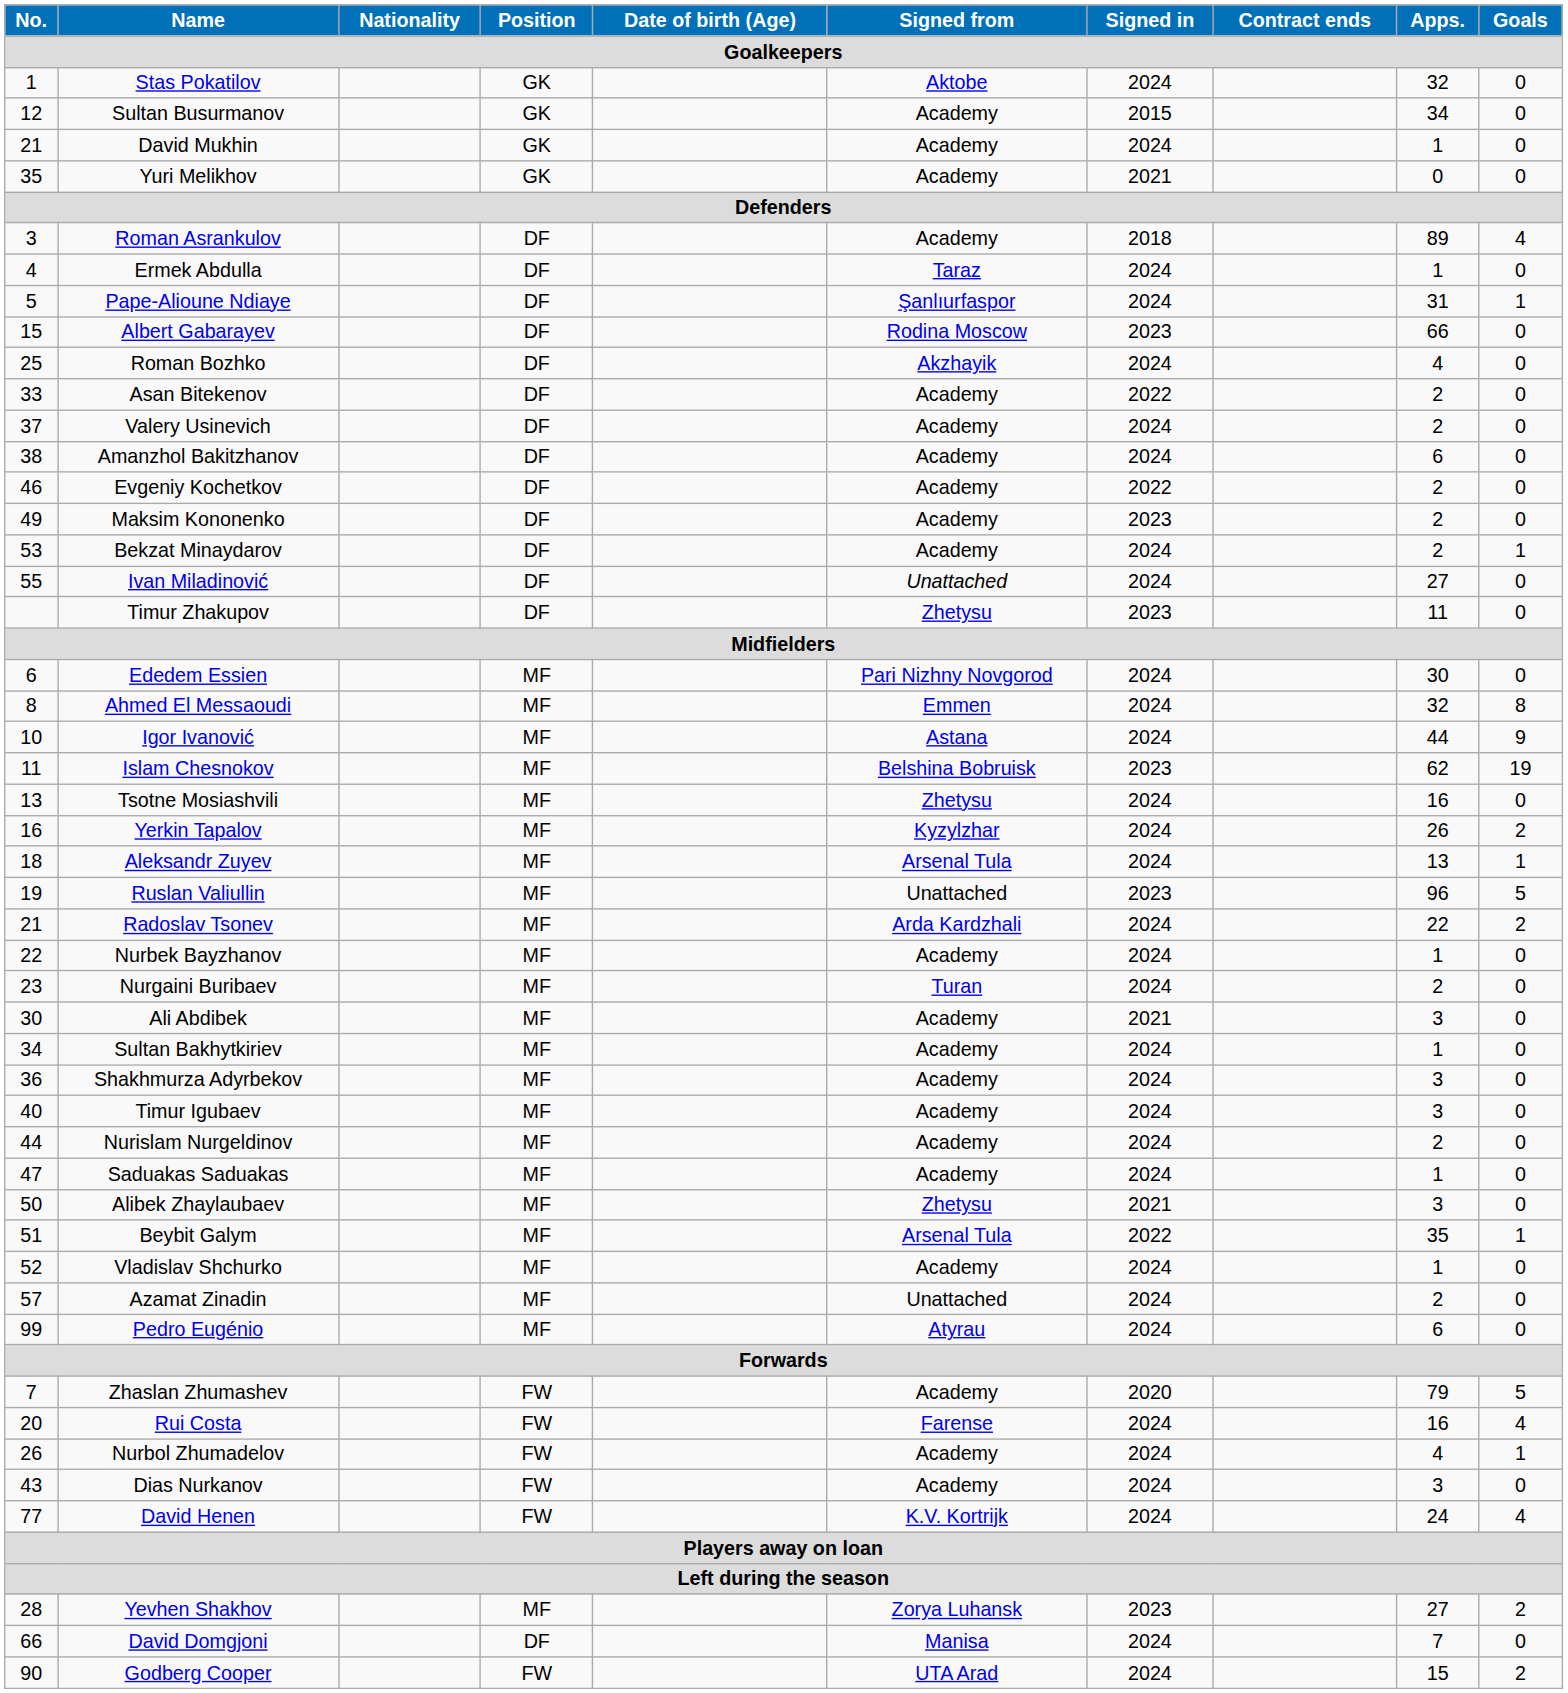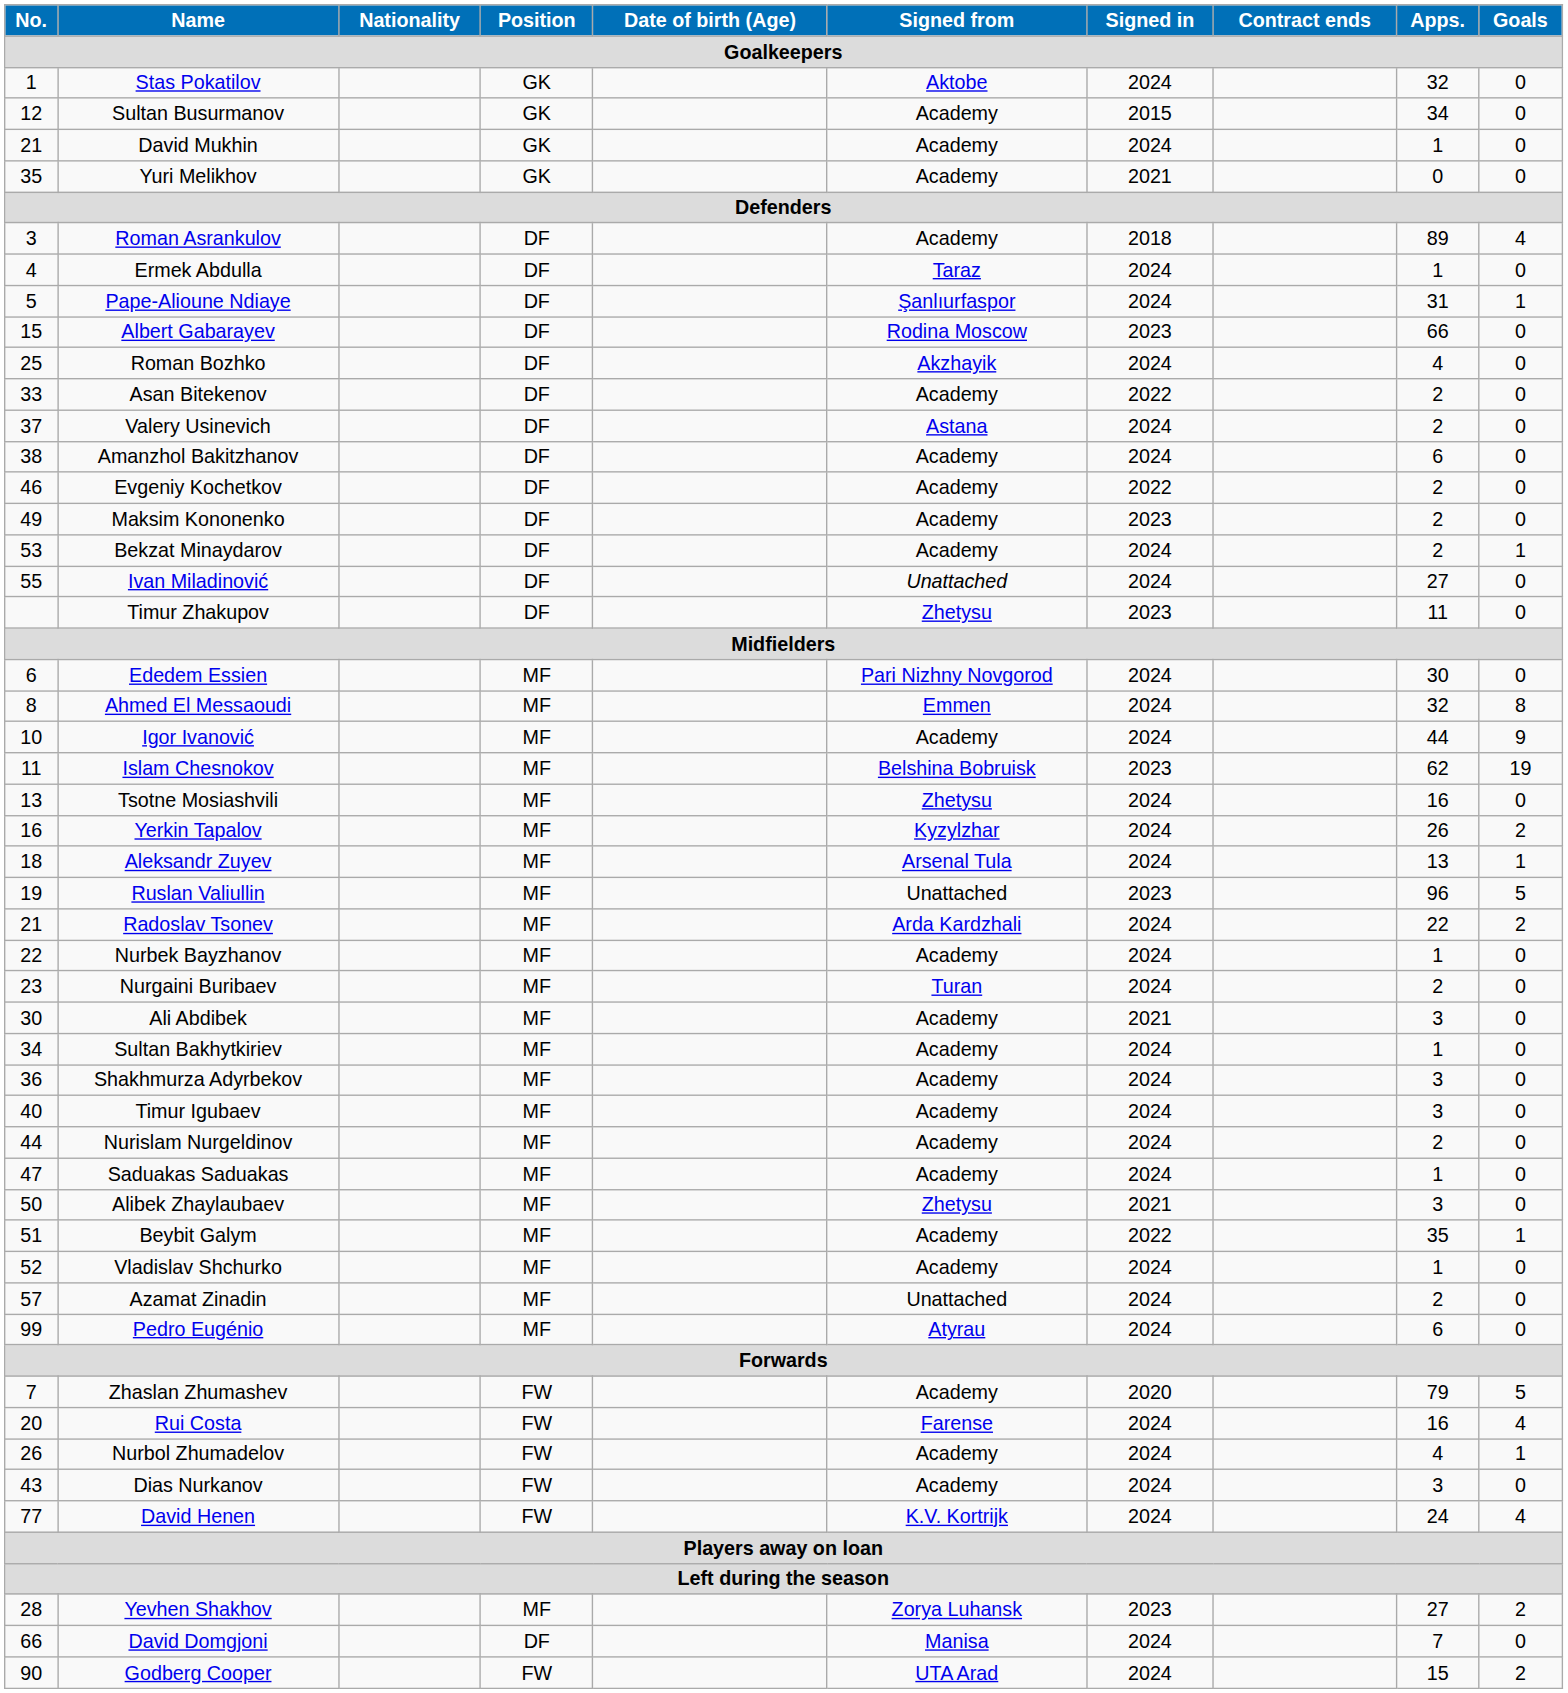Valery Usinevich | Signed from: Academy -> Astana
Igor Ivanović | Signed from: Astana -> Academy
Beybit Galym | Signed from: Arsenal Tula -> Academy
